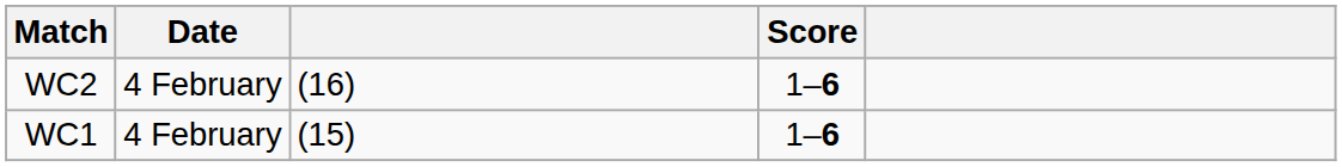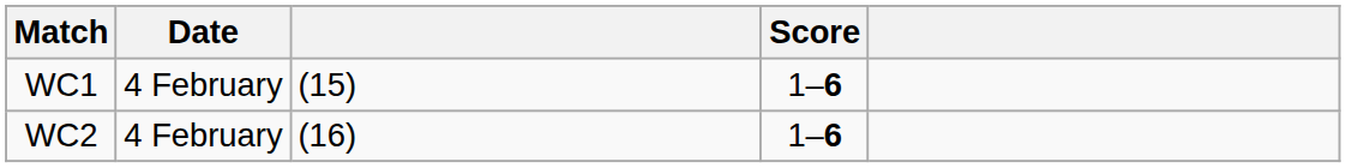rows swapped: WC1 <-> WC2
